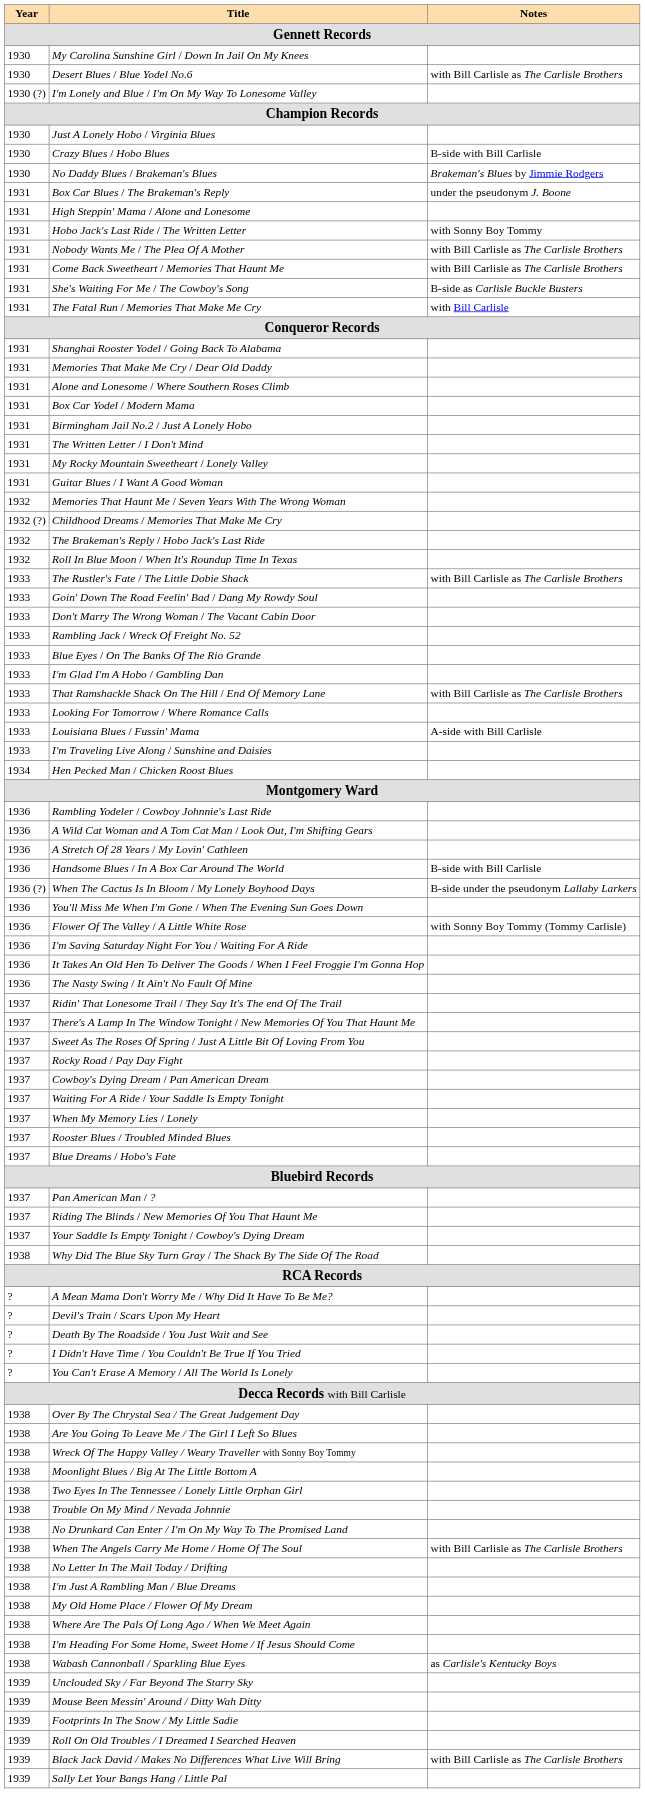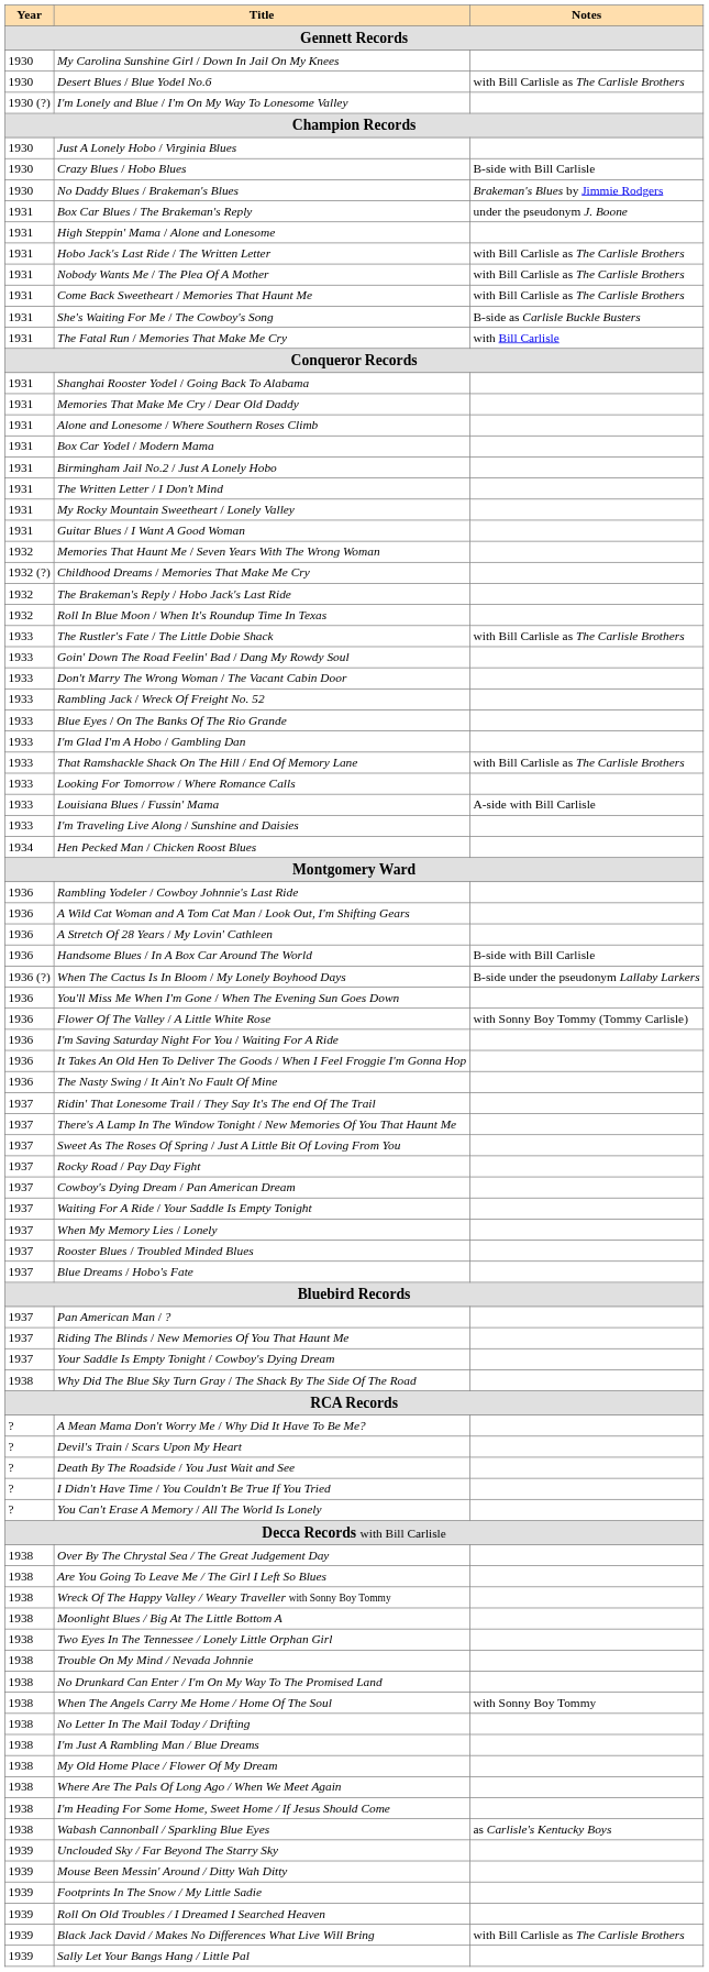Hobo Jack's Last Ride / The Written Letter | Notes: with Sonny Boy Tommy -> with Bill Carlisle as The Carlisle Brothers
When The Angels Carry Me Home / Home Of The Soul | Notes: with Bill Carlisle as The Carlisle Brothers -> with Sonny Boy Tommy
